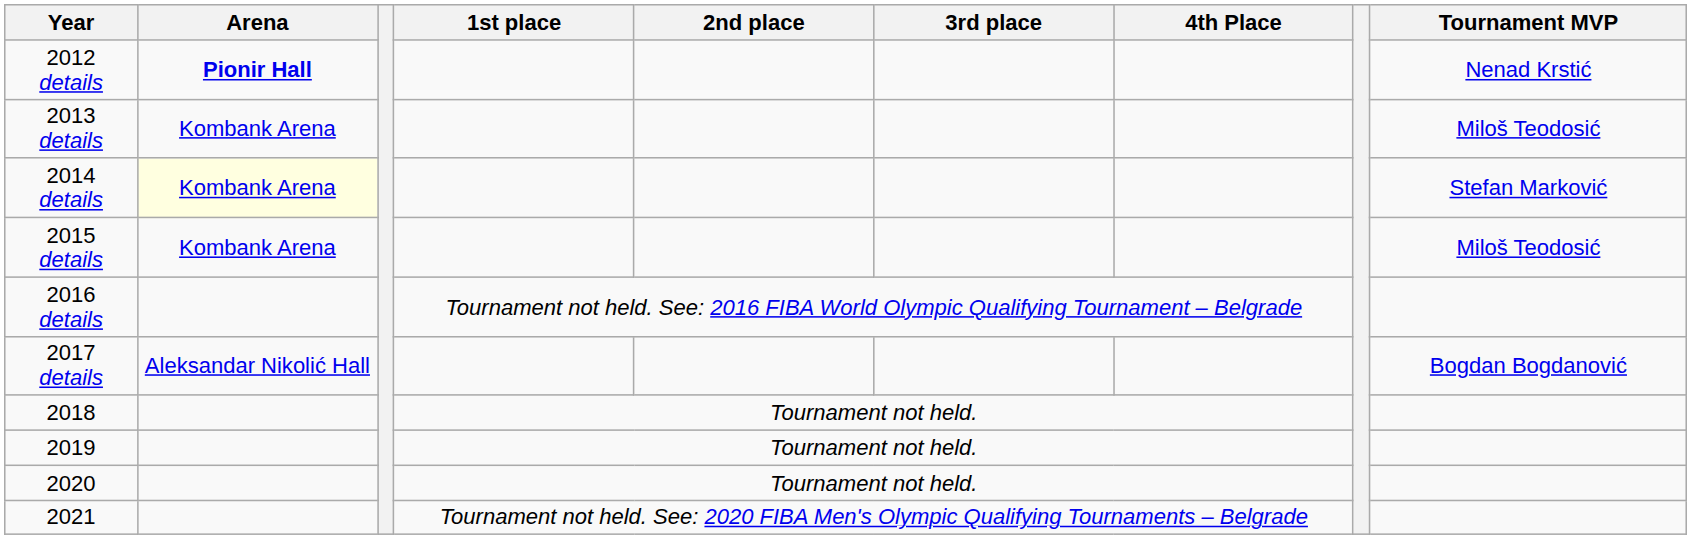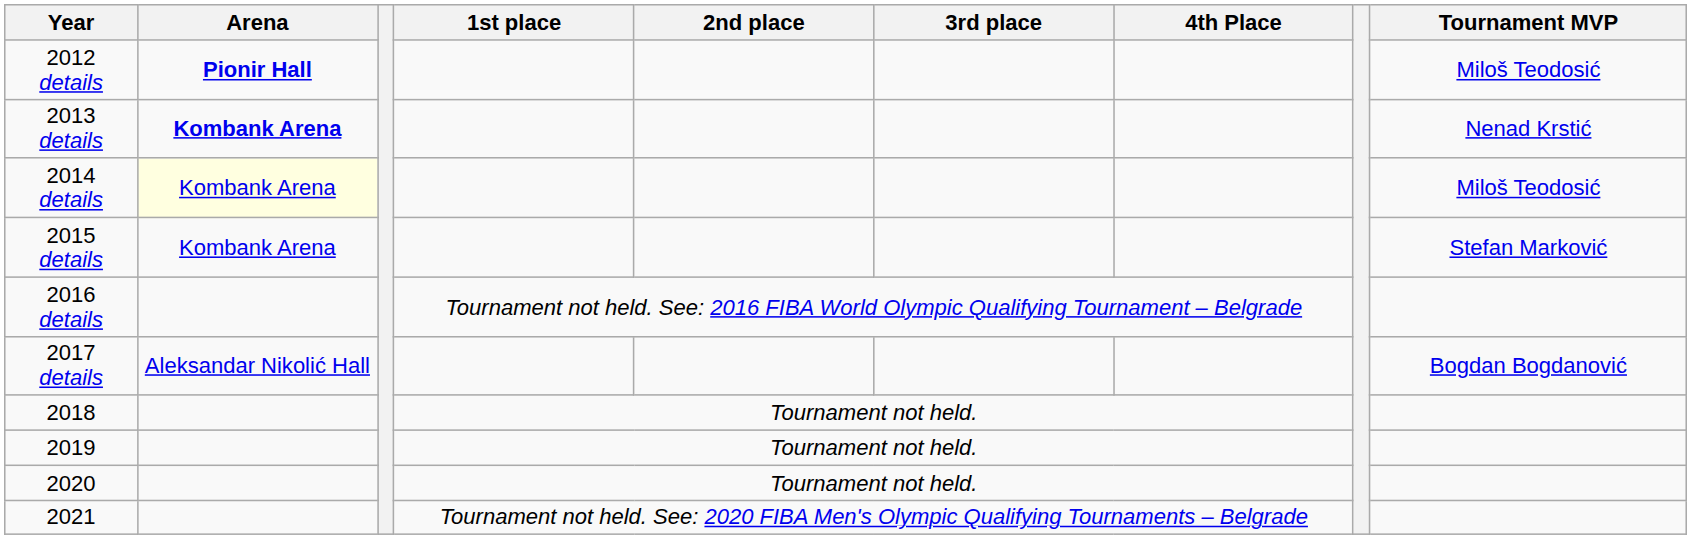2012 details | Tournament MVP: Nenad Krstić -> Miloš Teodosić
2013 details | Arena: normal -> bold
2013 details | Tournament MVP: Miloš Teodosić -> Nenad Krstić
2014 details | Tournament MVP: Stefan Marković -> Miloš Teodosić
2015 details | Tournament MVP: Miloš Teodosić -> Stefan Marković
